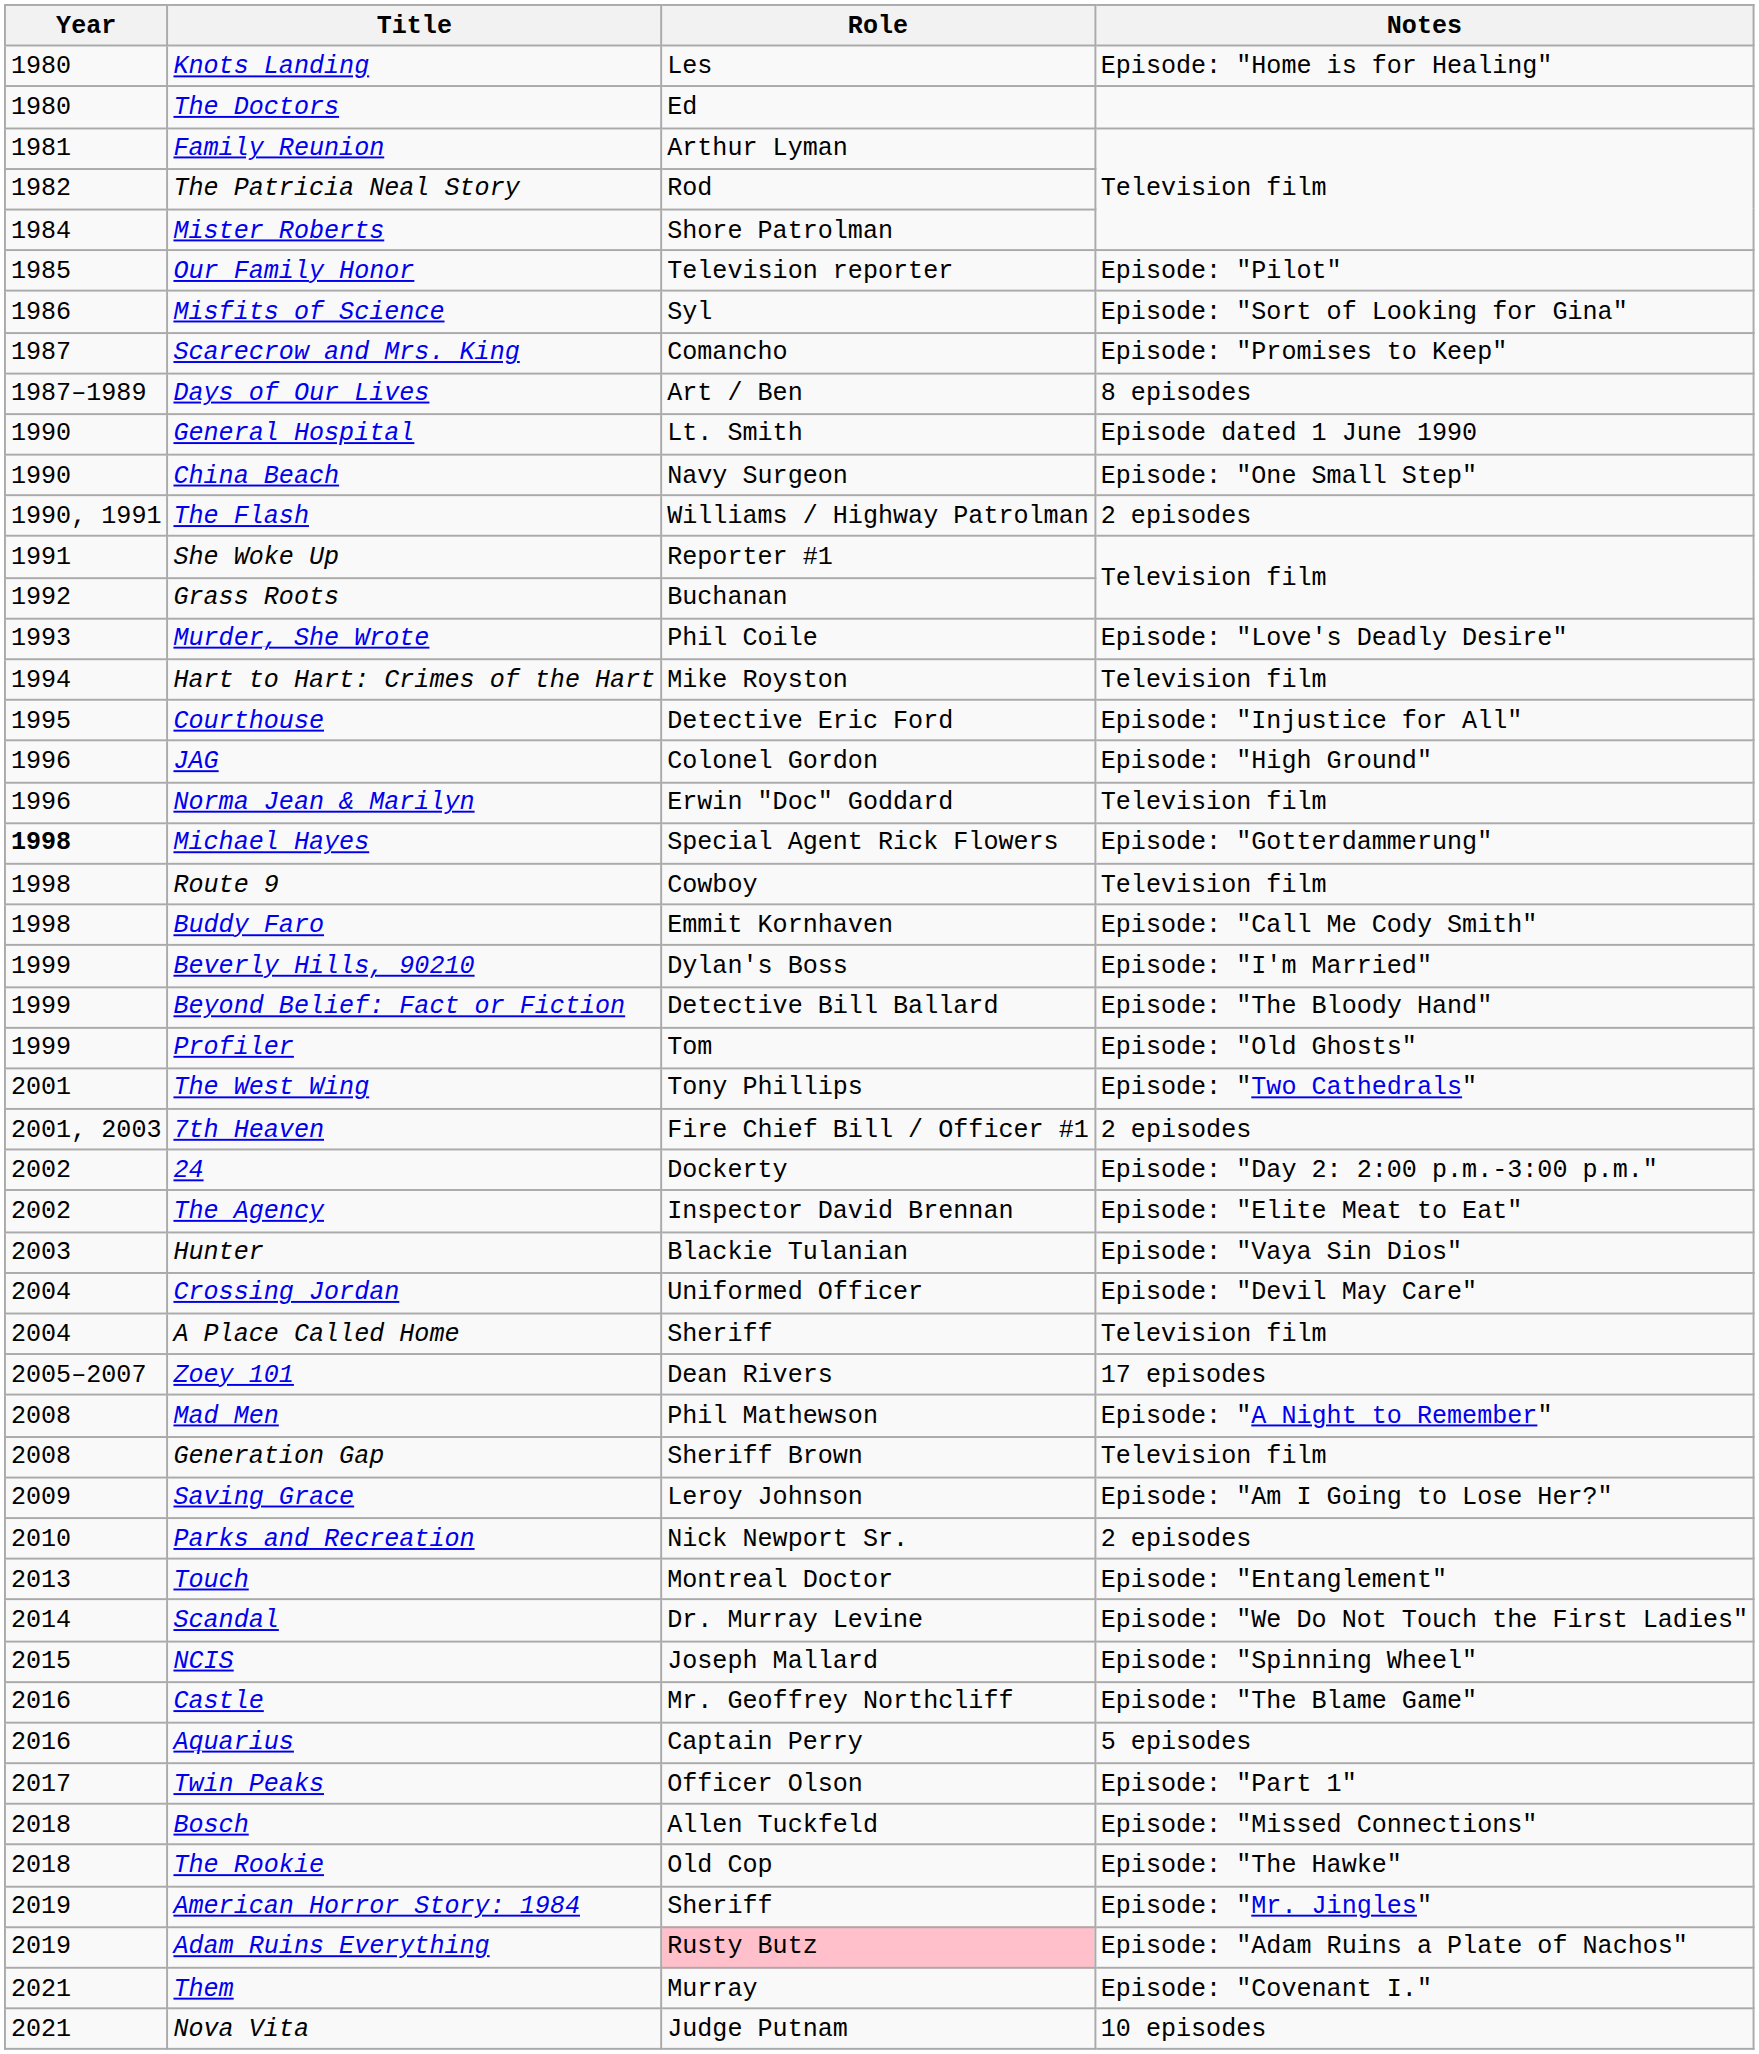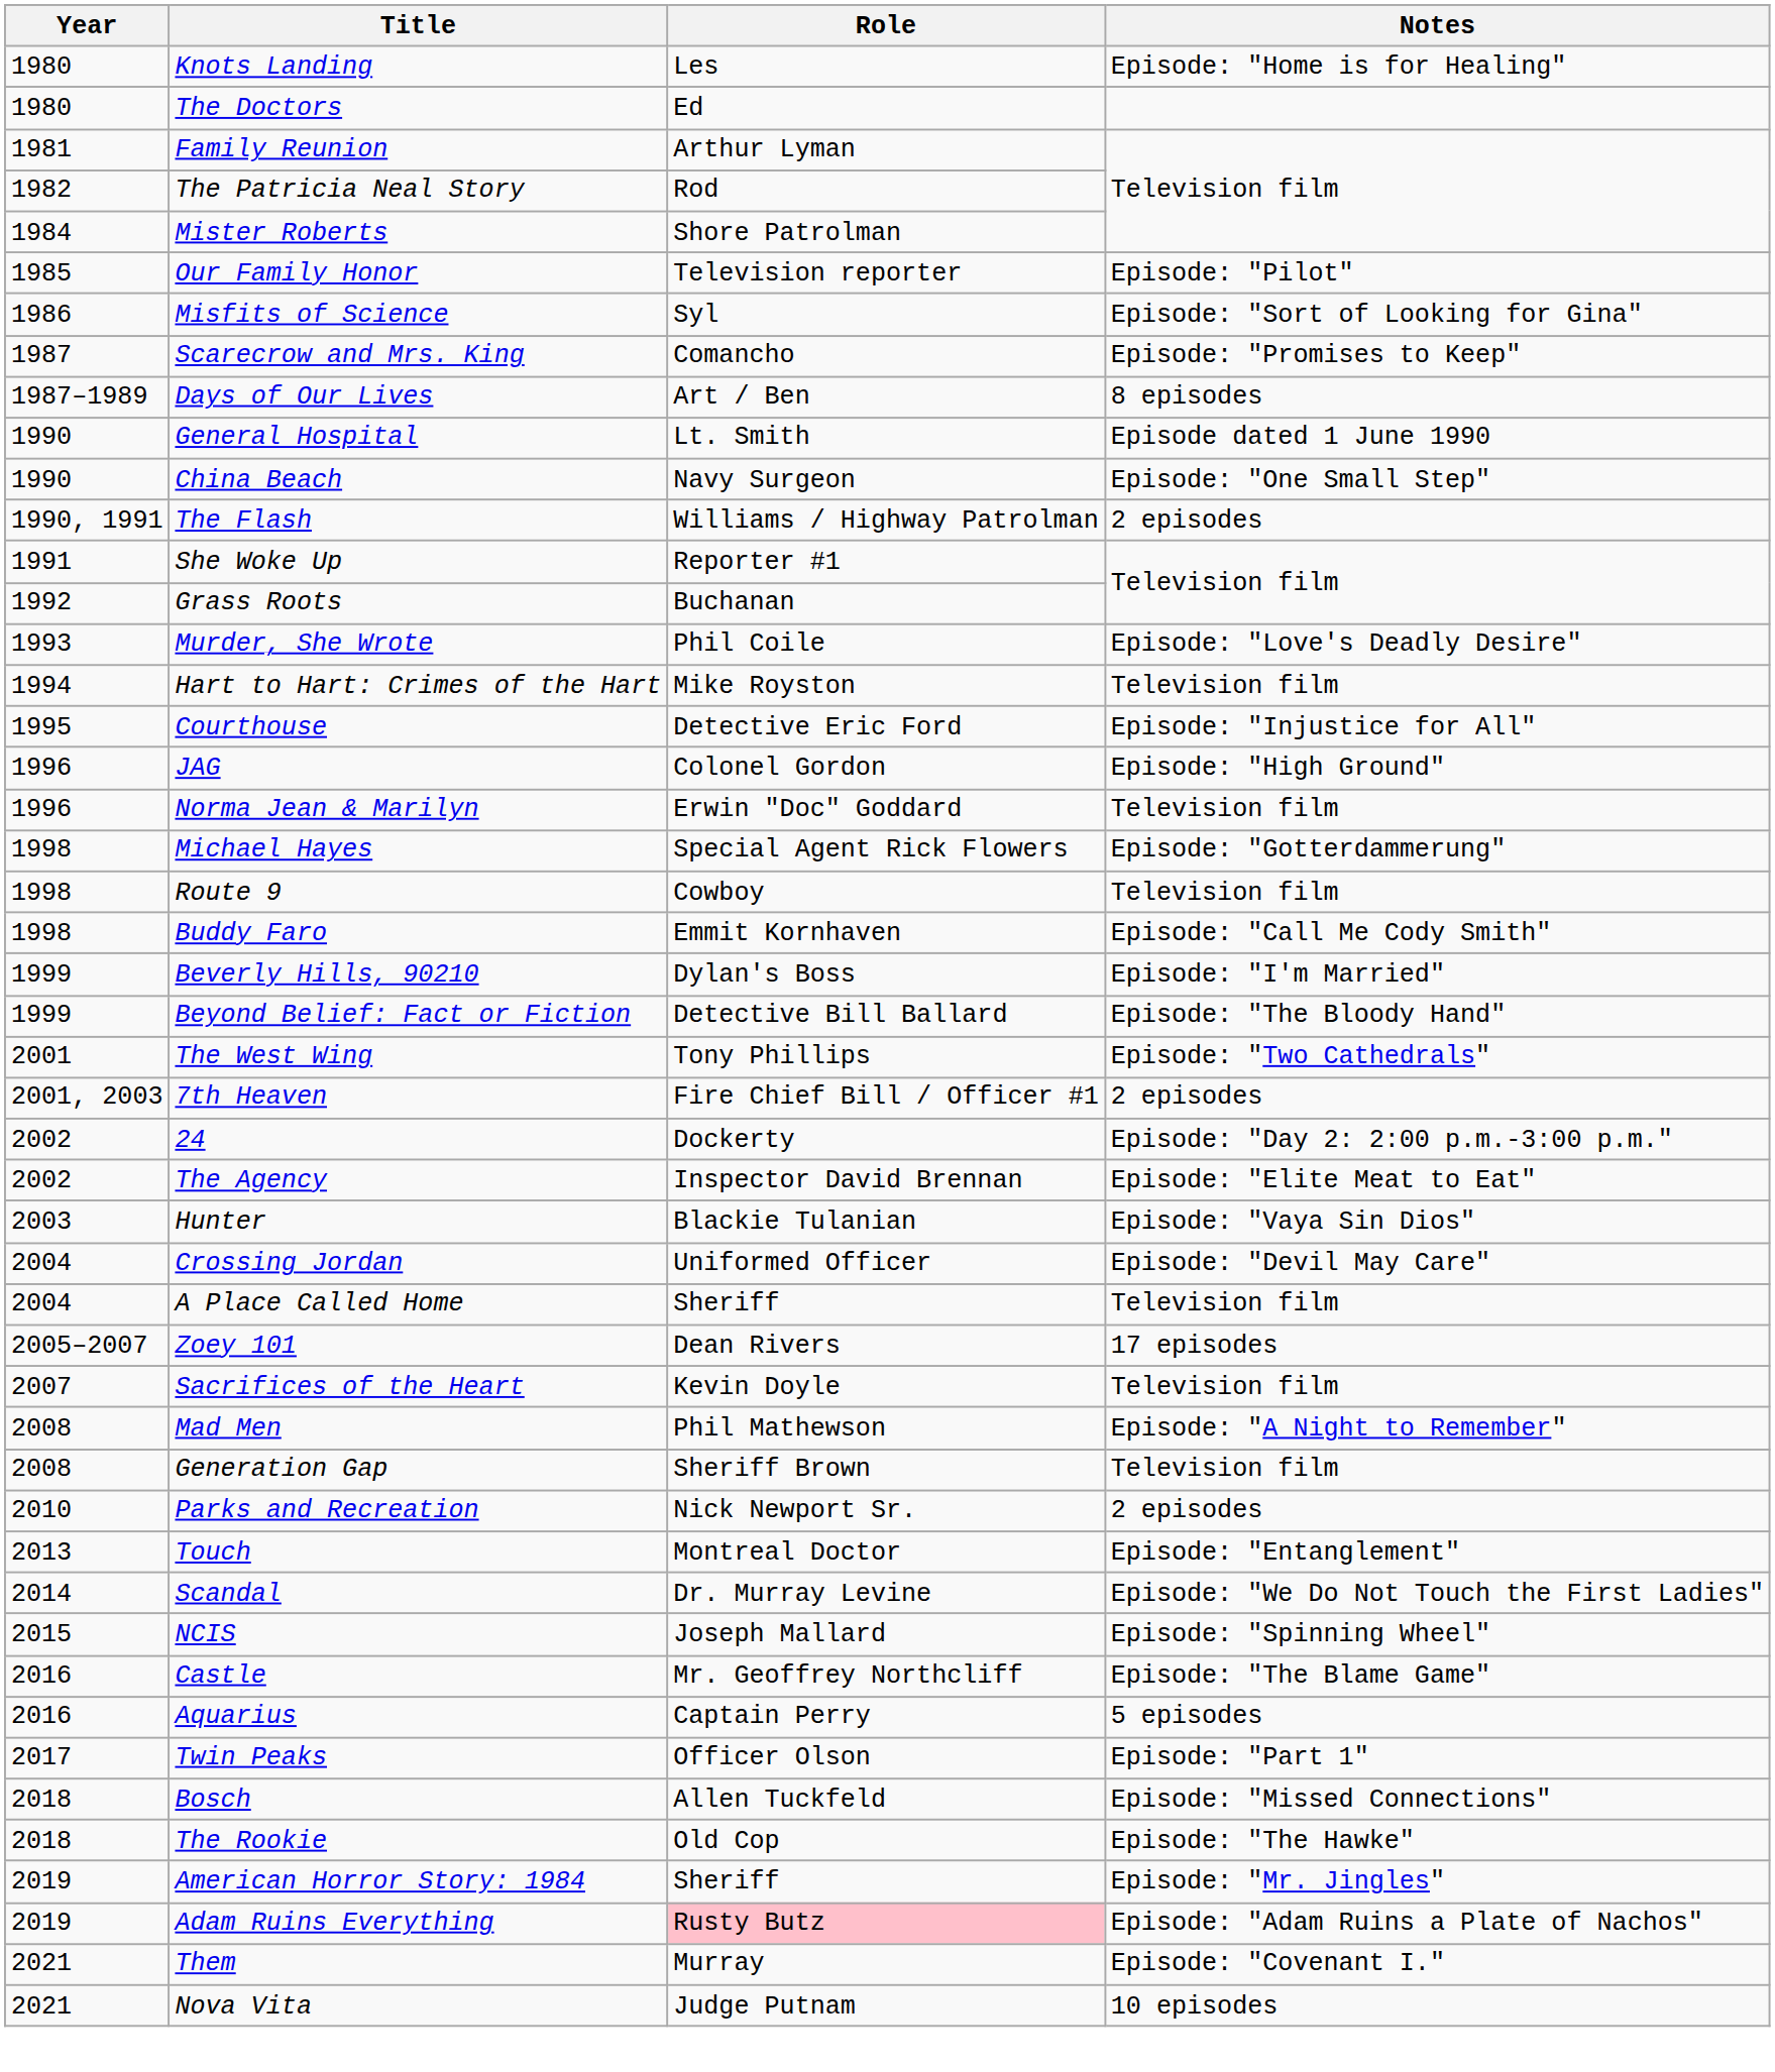Michael Hayes | Year: bold -> normal
- row: 1999 | Profiler | Tom | Episode: "Old Ghosts"
+ row: 2007 | Sacrifices of the Heart | Kevin Doyle | Television film
- row: 2009 | Saving Grace | Leroy Johnson | Episode: "Am I Going to Lose Her?"
